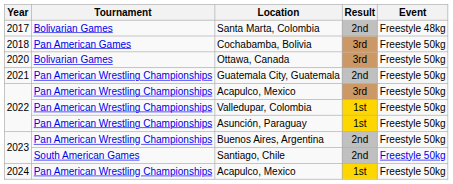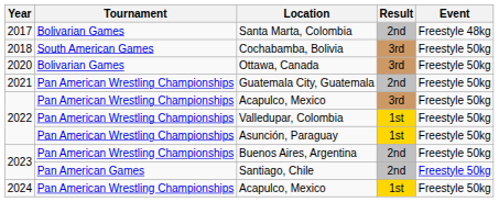Cochabamba, Bolivia | Tournament: Pan American Games -> South American Games
Santiago, Chile | Tournament: South American Games -> Pan American Games
